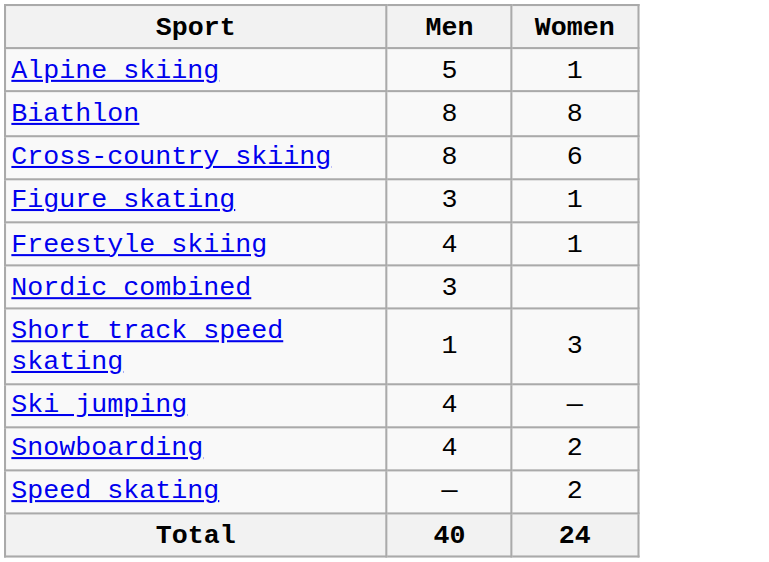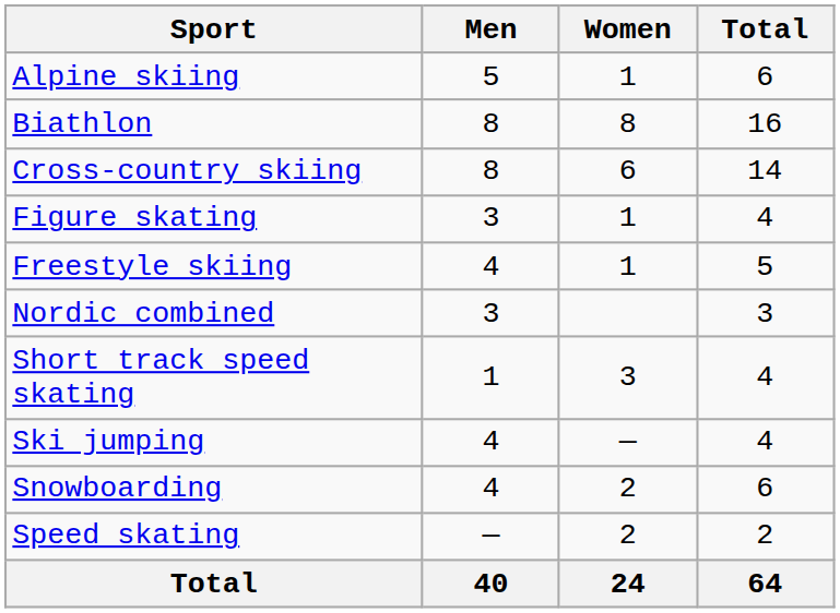+ column: Total | 6 | 16 | 14 | 4 | 5 | 3 | 4 | 4 | 6 | 2 | 64
